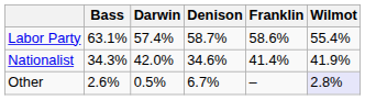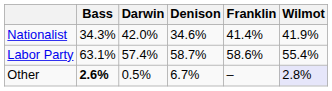rows swapped: Labor Party <-> Nationalist
Other | Bass: normal -> bold
